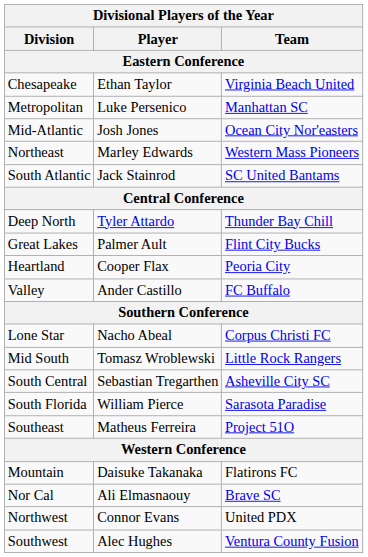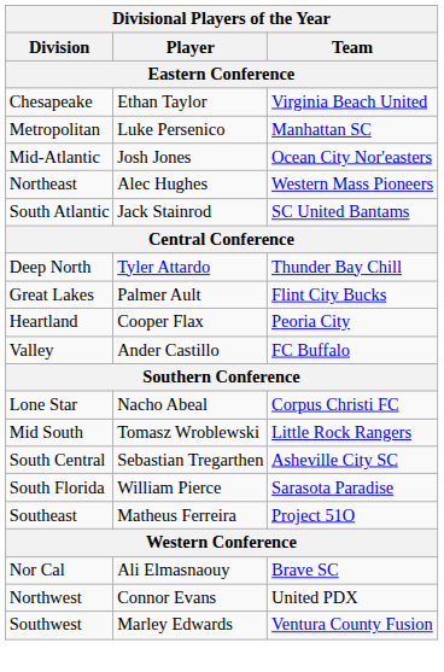Northeast | Player: Marley Edwards -> Alec Hughes
- row: Mountain | Daisuke Takanaka | Flatirons FC
Southwest | Player: Alec Hughes -> Marley Edwards
